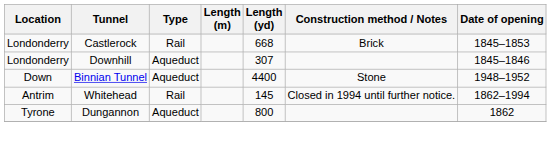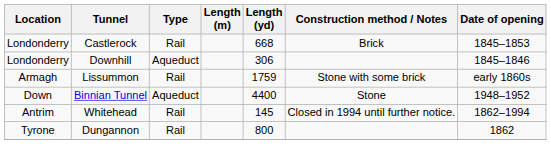Downhill | Length (yd): 307 -> 306
+ row: Armagh | Lissummon | Rail | 1759 | Stone with some brick | early 1860s
Dungannon | Type: Aqueduct -> Rail
